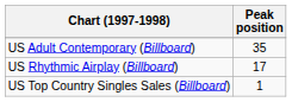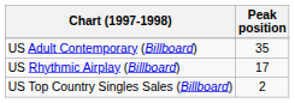US Top Country Singles Sales (Billboard) | Peak position: 1 -> 2
